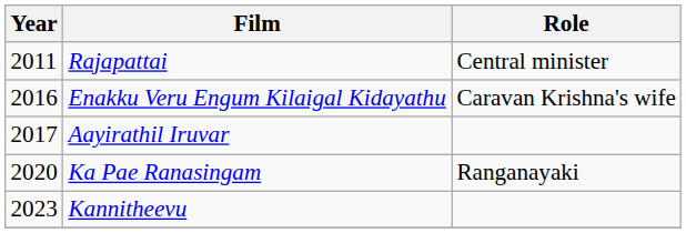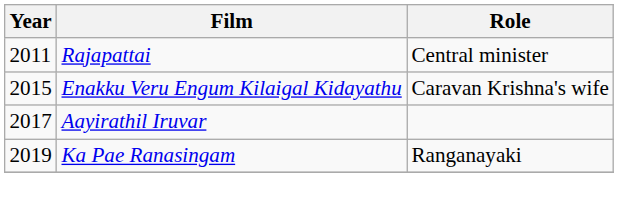Enakku Veru Engum Kilaigal Kidayathu | Year: 2016 -> 2015
Ka Pae Ranasingam | Year: 2020 -> 2019
- row: 2023 | Kannitheevu
